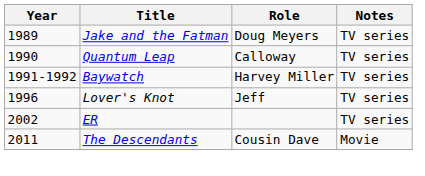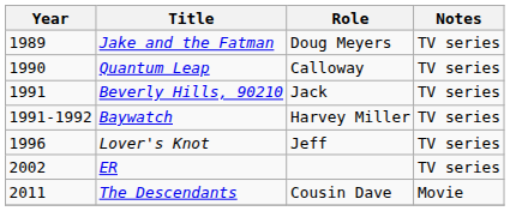+ row: 1991 | Beverly Hills, 90210 | Jack | TV series
